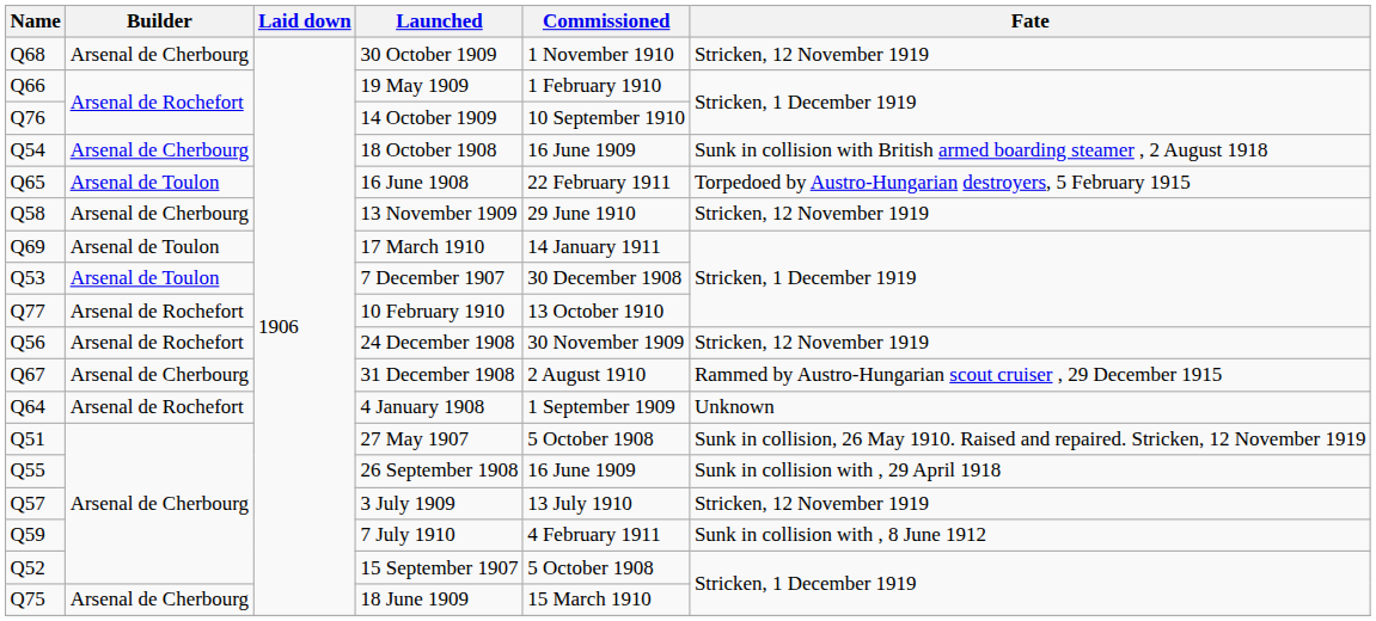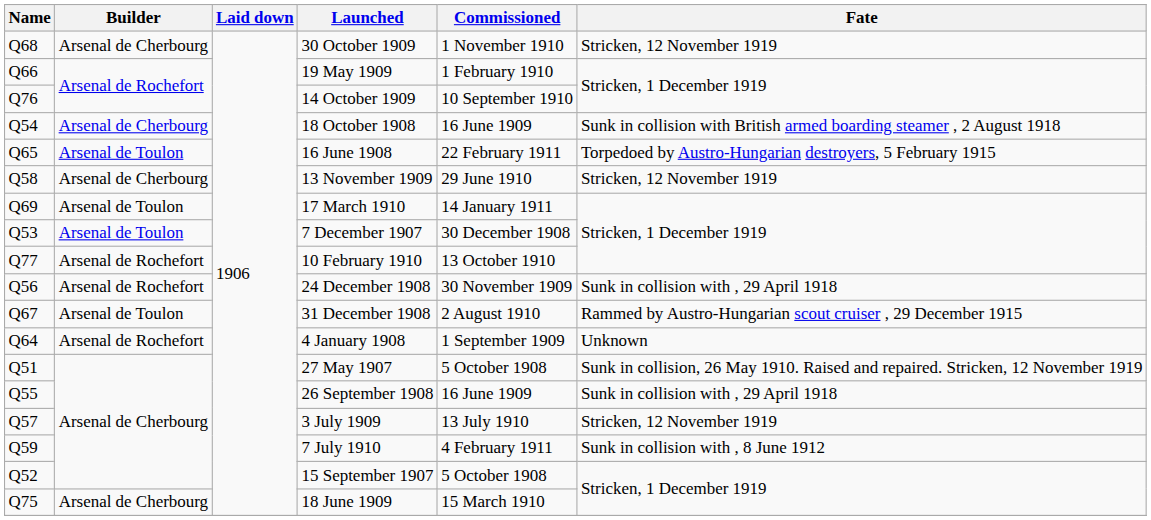24 December 1908 | Fate: Stricken, 12 November 1919 -> Sunk in collision with , 29 April 1918
31 December 1908 | Builder: Arsenal de Cherbourg -> Arsenal de Toulon
